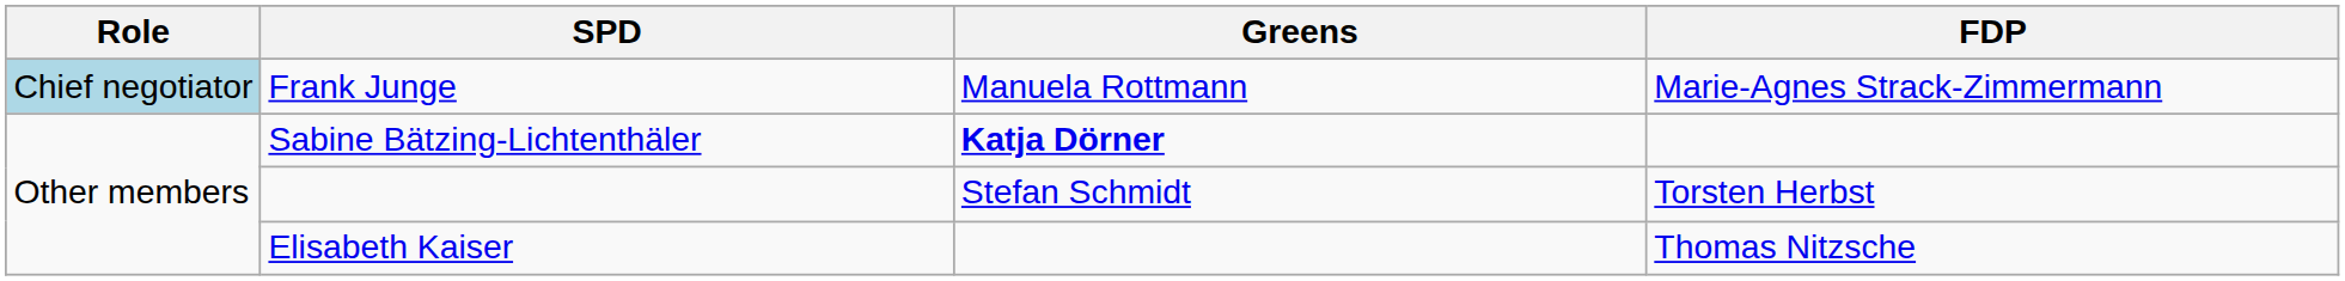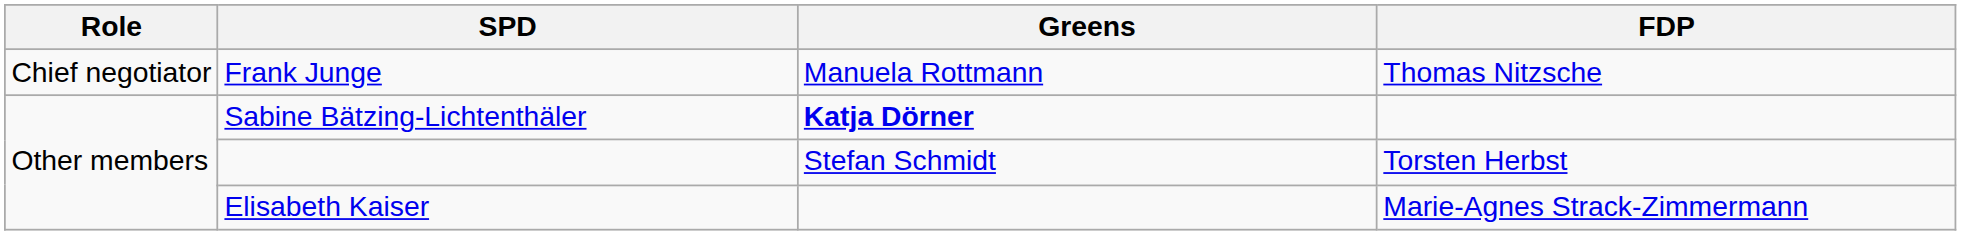Frank Junge | Role: lightblue background -> no background
Frank Junge | FDP: Marie-Agnes Strack-Zimmermann -> Thomas Nitzsche
Elisabeth Kaiser | FDP: Thomas Nitzsche -> Marie-Agnes Strack-Zimmermann
